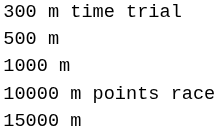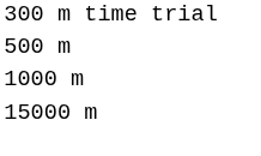- row: 10000 m points race
